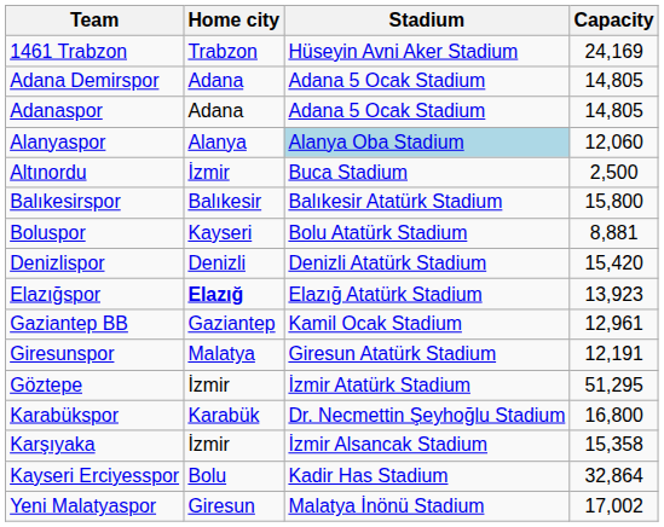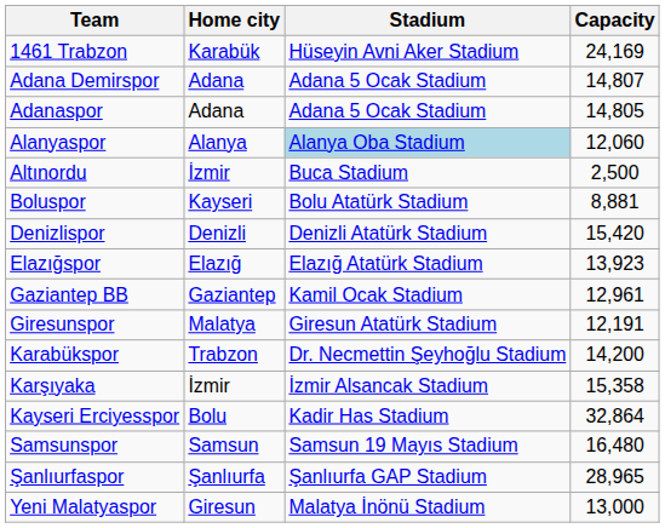1461 Trabzon | Home city: Trabzon -> Karabük
Adana Demirspor | Capacity: 14,805 -> 14,807
- row: Balıkesirspor | Balıkesir | Balıkesir Atatürk Stadium | 15,800
Elazığspor | Home city: bold -> normal
- row: Göztepe | İzmir | İzmir Atatürk Stadium | 51,295
Karabükspor | Home city: Karabük -> Trabzon
Karabükspor | Capacity: 16,800 -> 14,200
+ row: Samsunspor | Samsun | Samsun 19 Mayıs Stadium | 16,480
+ row: Şanlıurfaspor | Şanlıurfa | Şanlıurfa GAP Stadium | 28,965
Yeni Malatyaspor | Capacity: 17,002 -> 13,000
